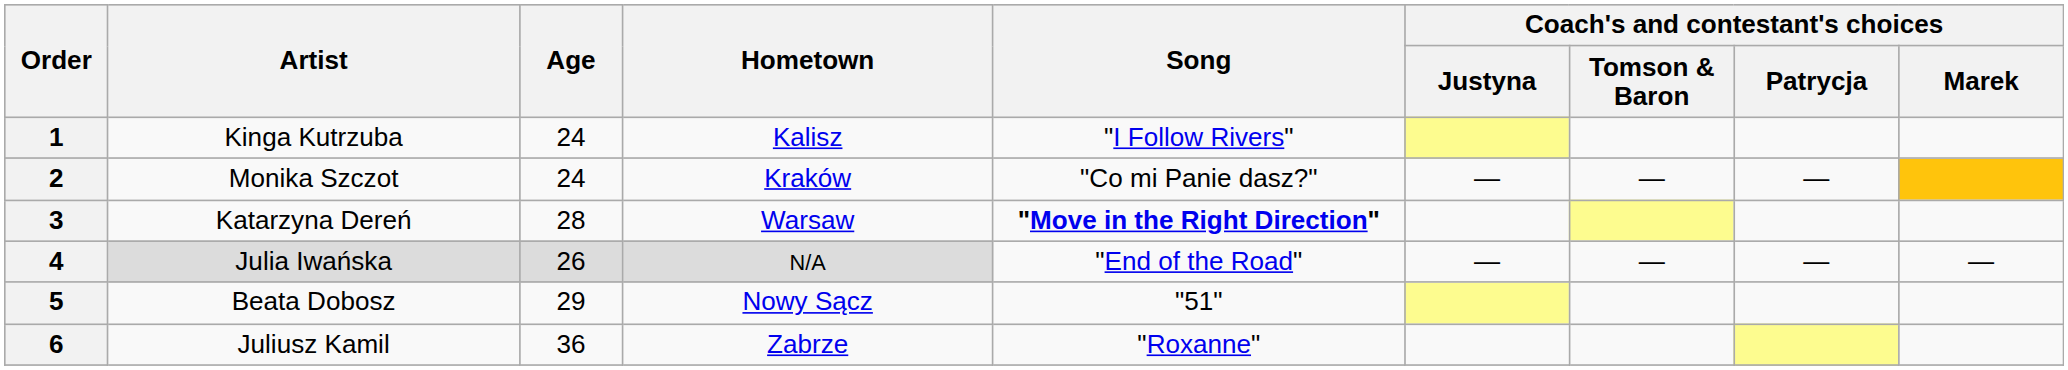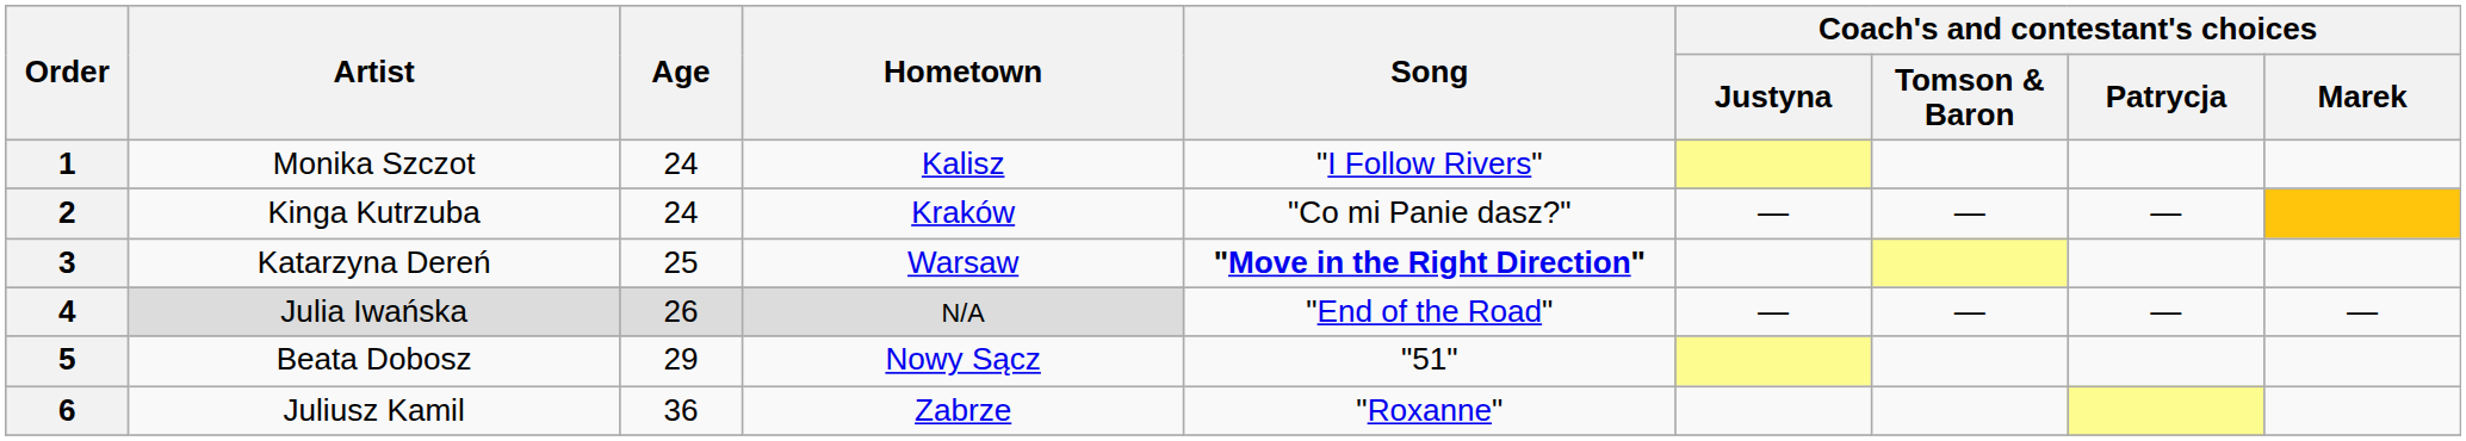1 | Artist: Kinga Kutrzuba -> Monika Szczot
2 | Artist: Monika Szczot -> Kinga Kutrzuba
3 | Age: 28 -> 25
